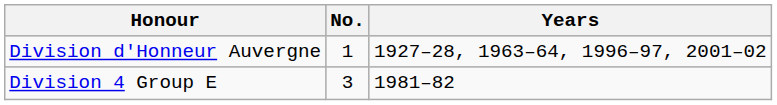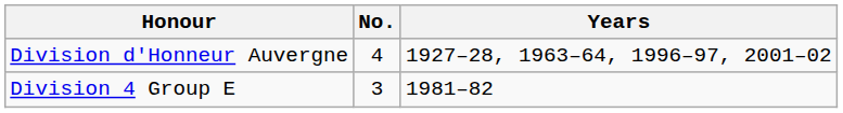Division d'Honneur Auvergne | No.: 1 -> 4
